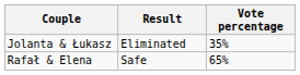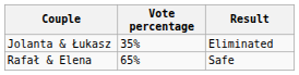columns swapped: Vote percentage <-> Result
